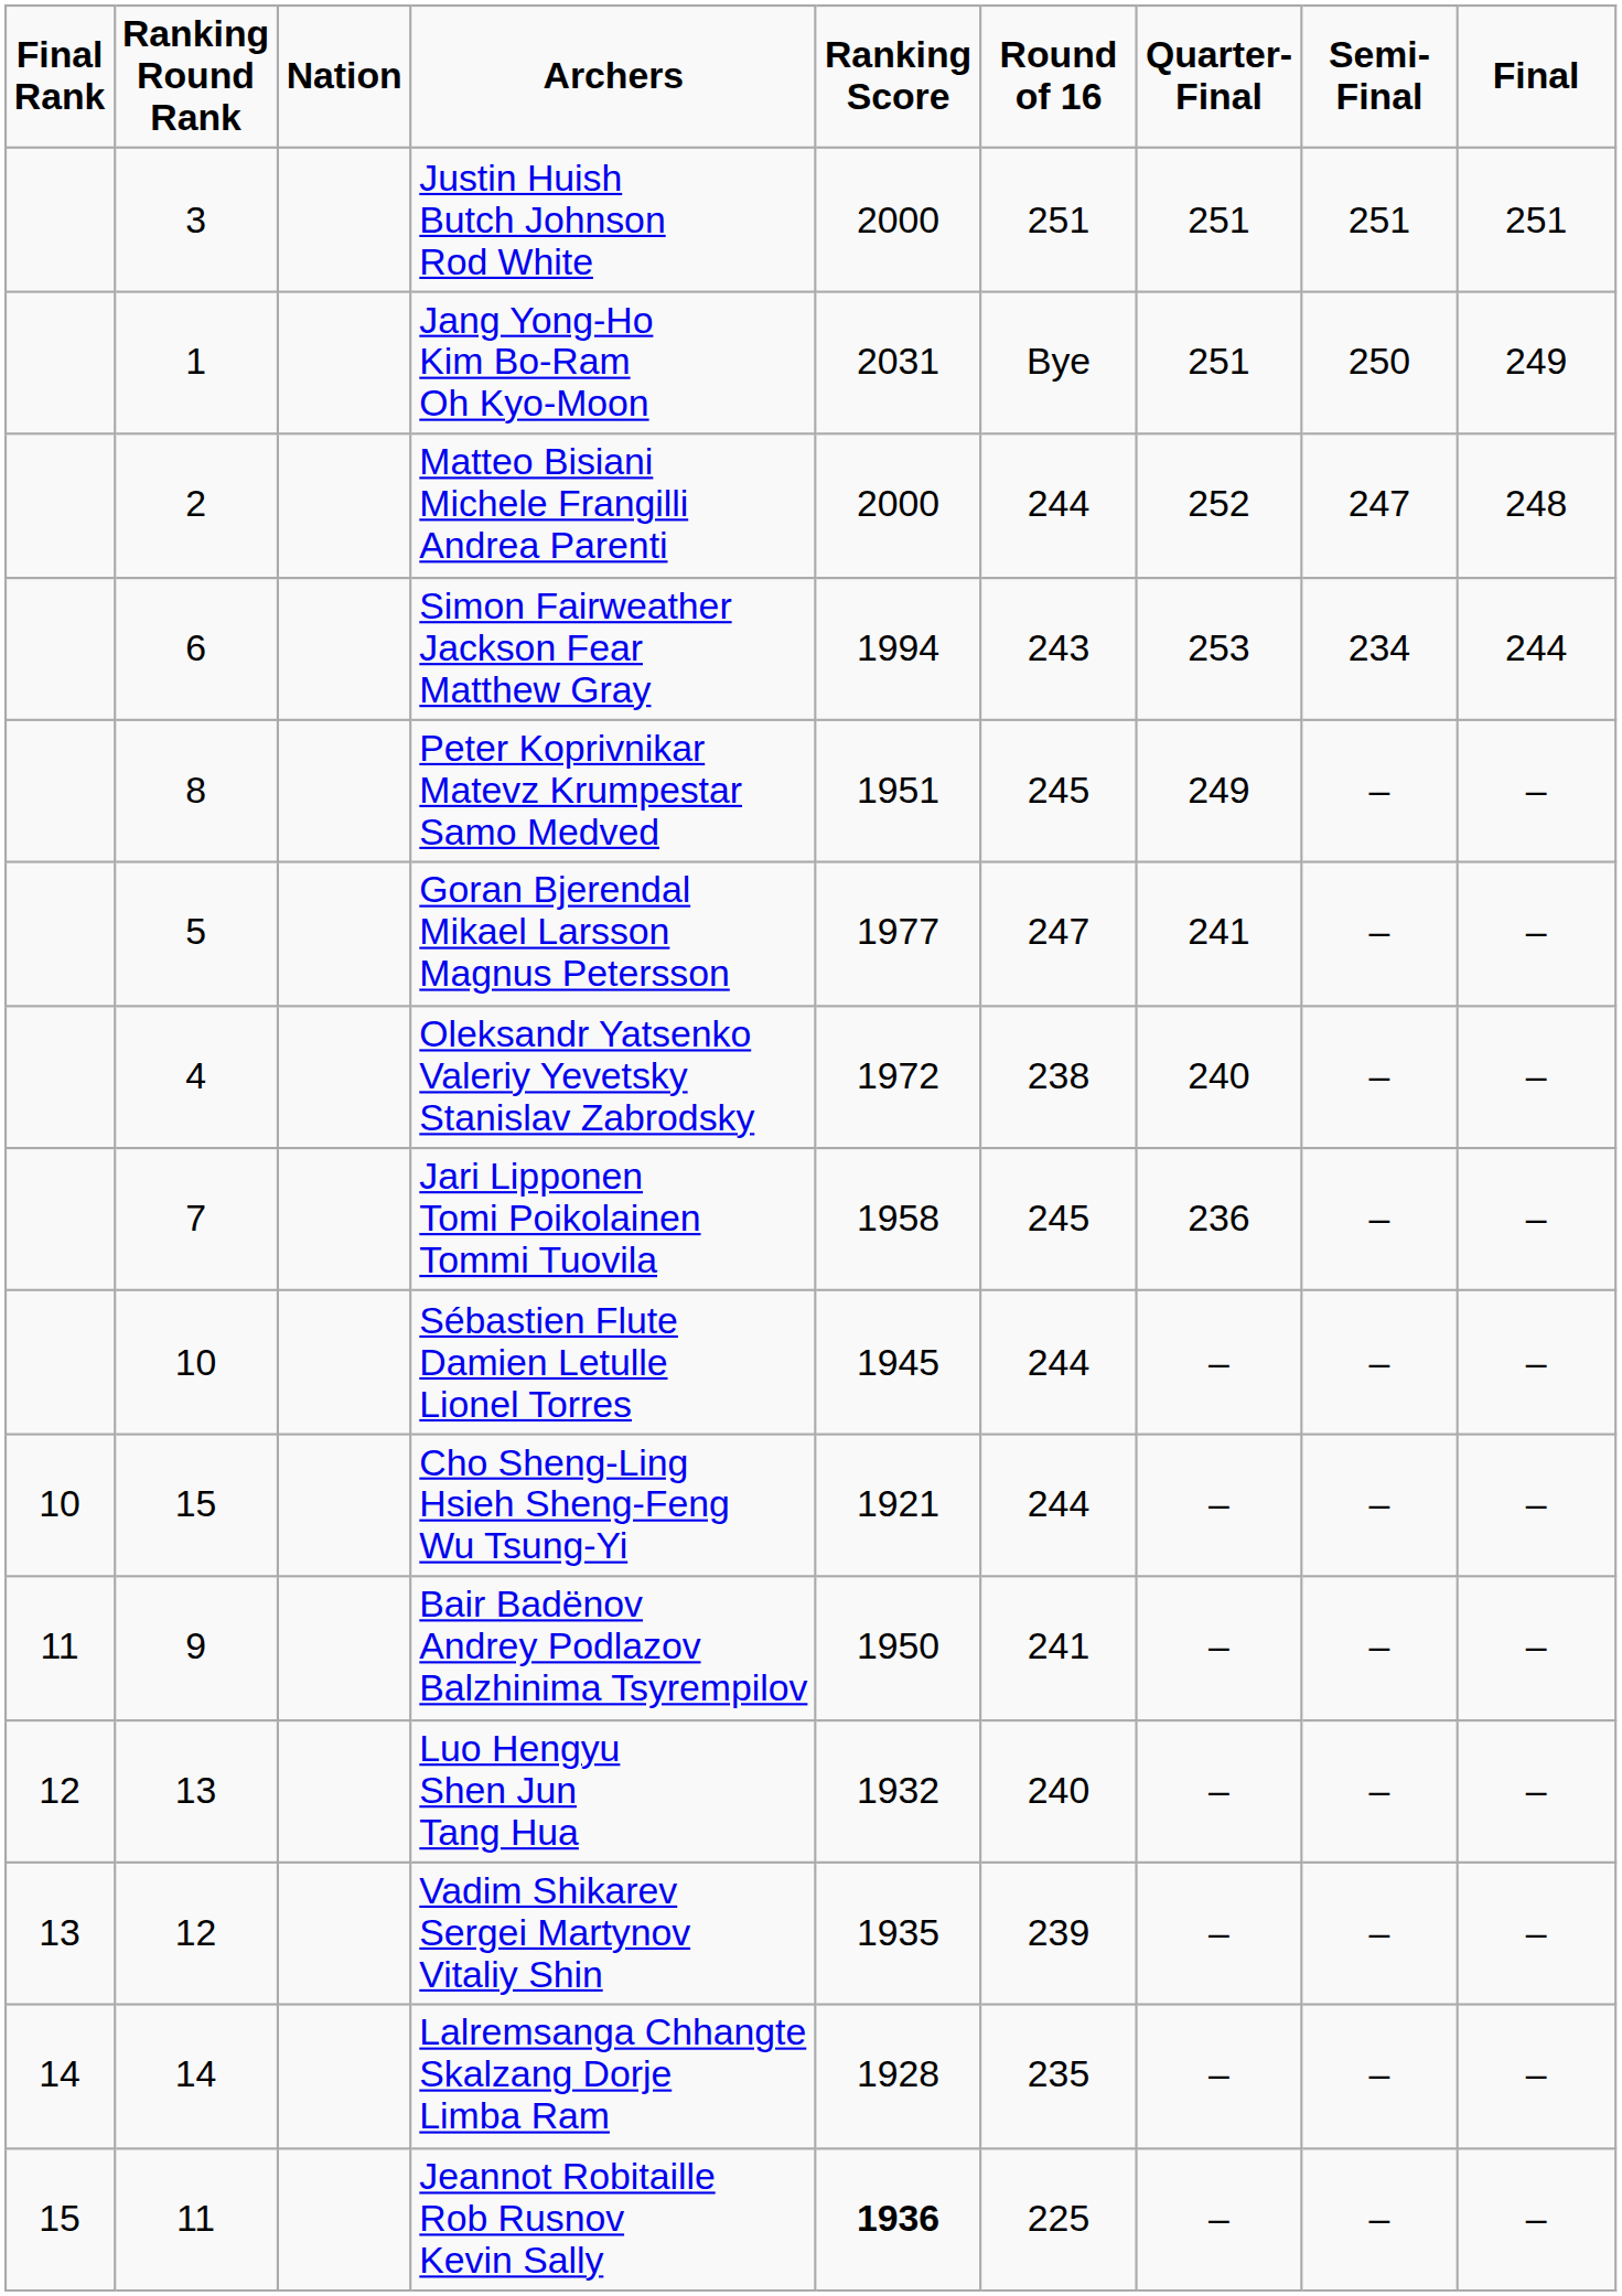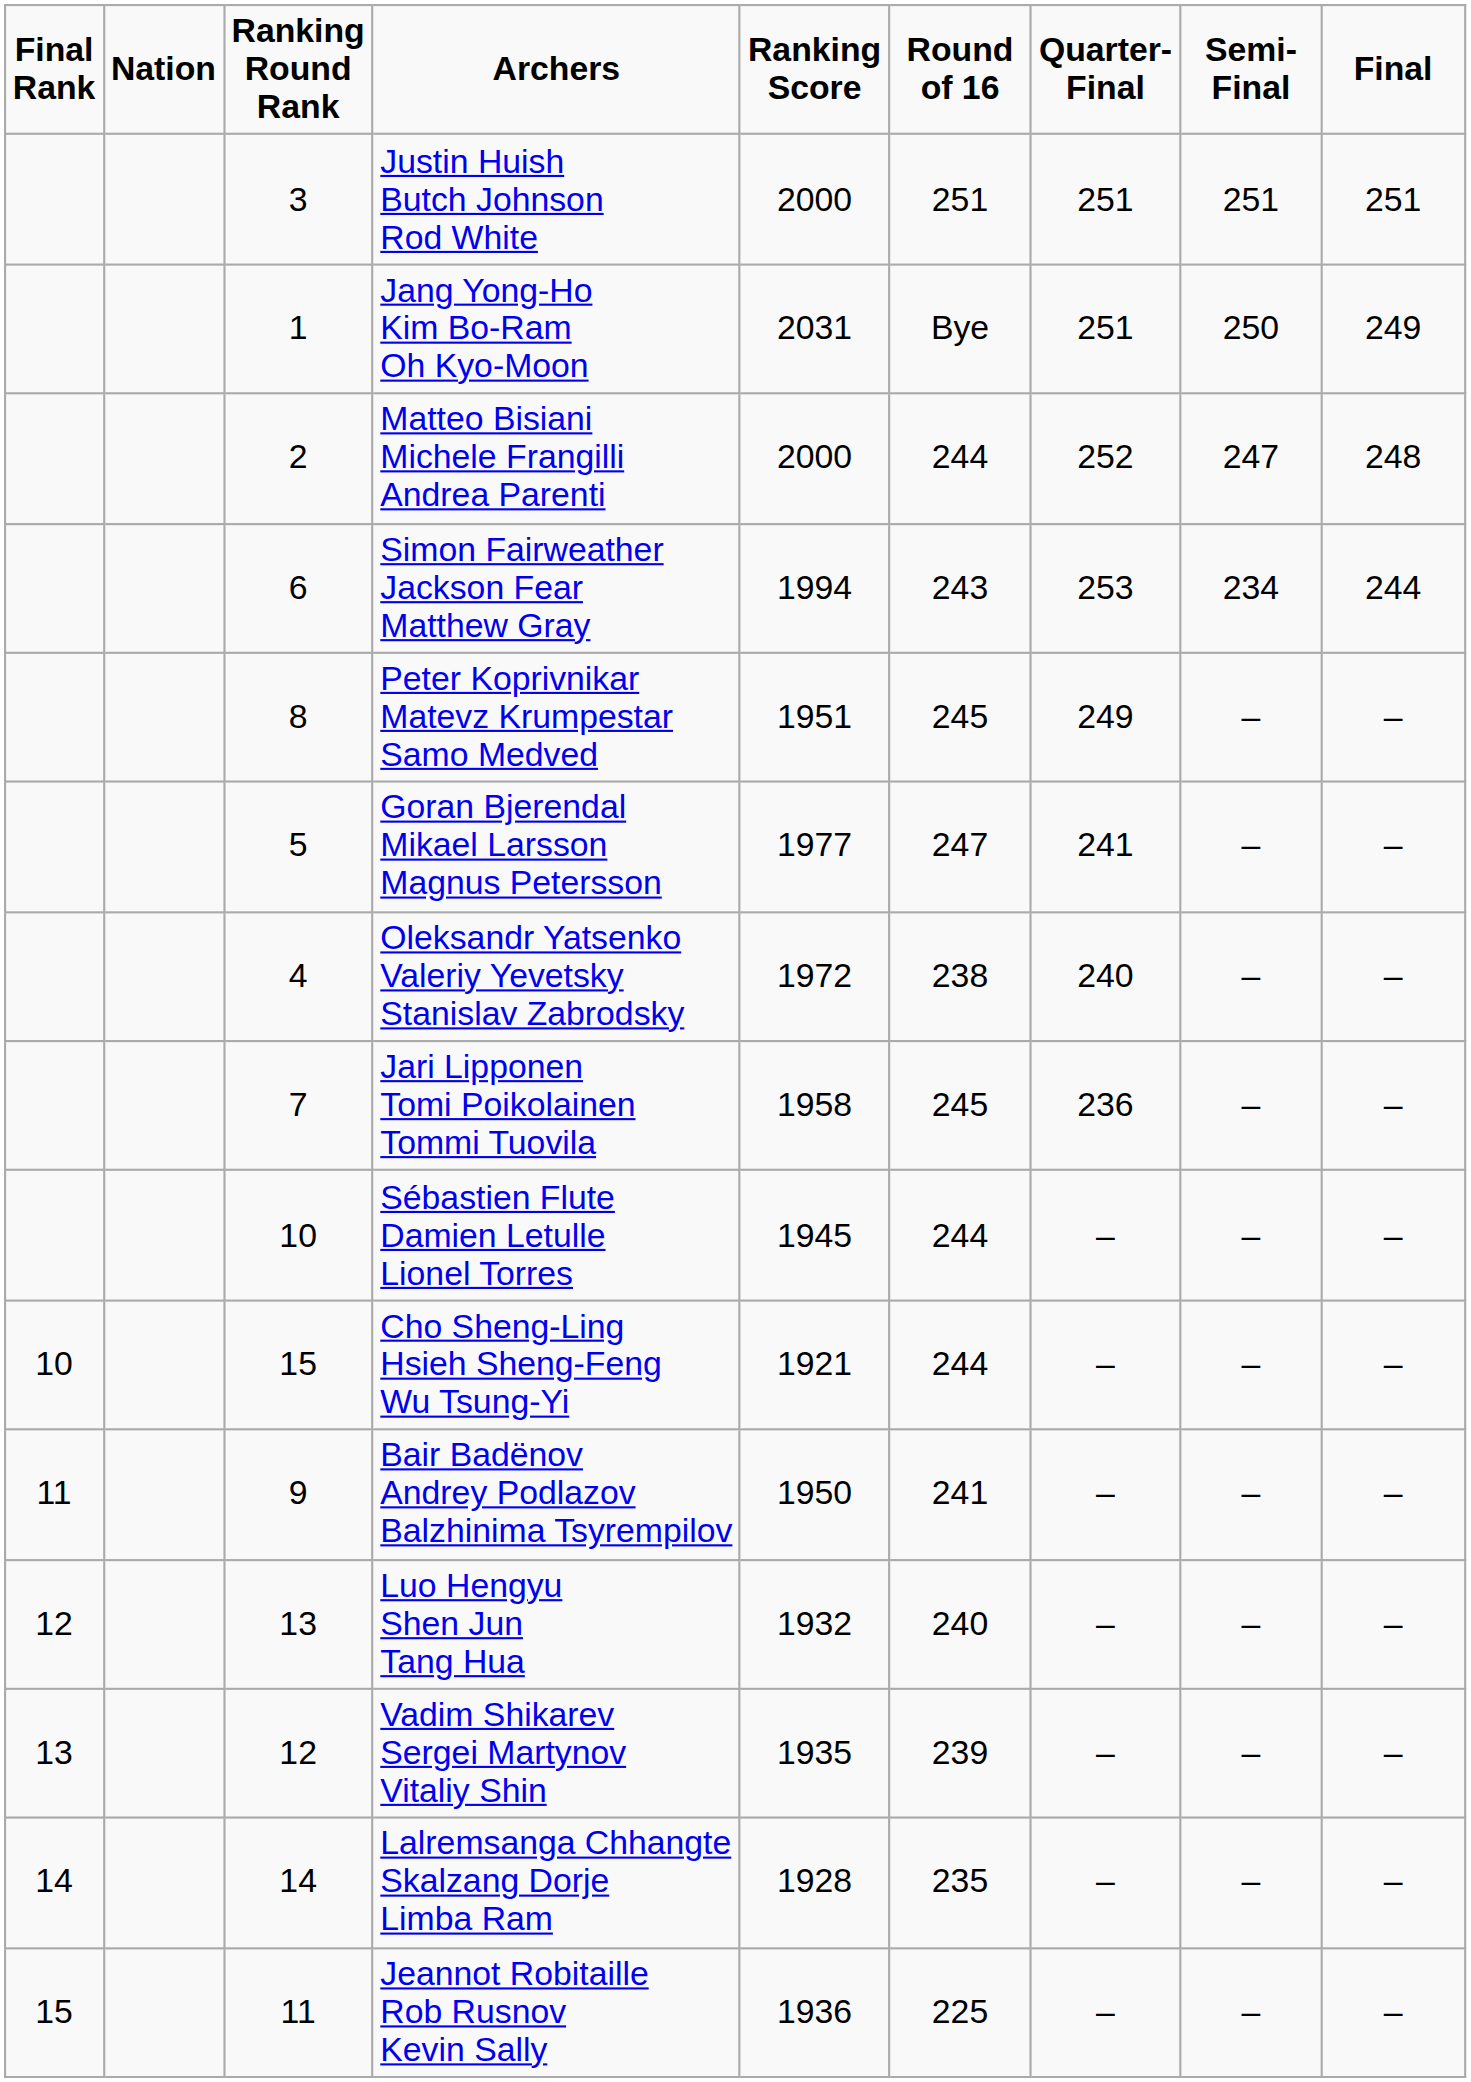columns swapped: Ranking Round Rank <-> Nation
Jeannot Robitaille Rob Rusnov Kevin Sally | Ranking Score: bold -> normal
